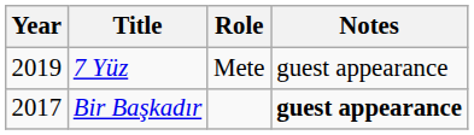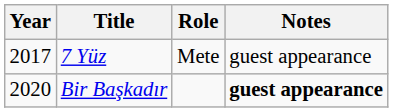7 Yüz | Year: 2019 -> 2017
Bir Başkadır | Year: 2017 -> 2020
